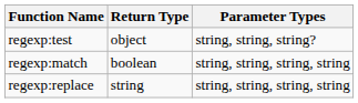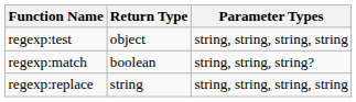regexp:test | Parameter Types: string, string, string? -> string, string, string, string
regexp:match | Parameter Types: string, string, string, string -> string, string, string?
